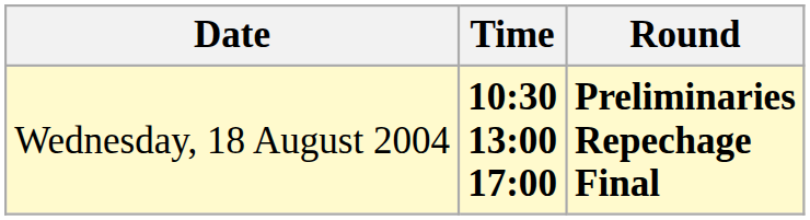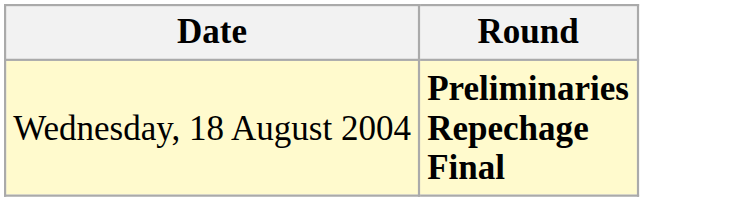- column: Time | 10:30 13:00 17:00
